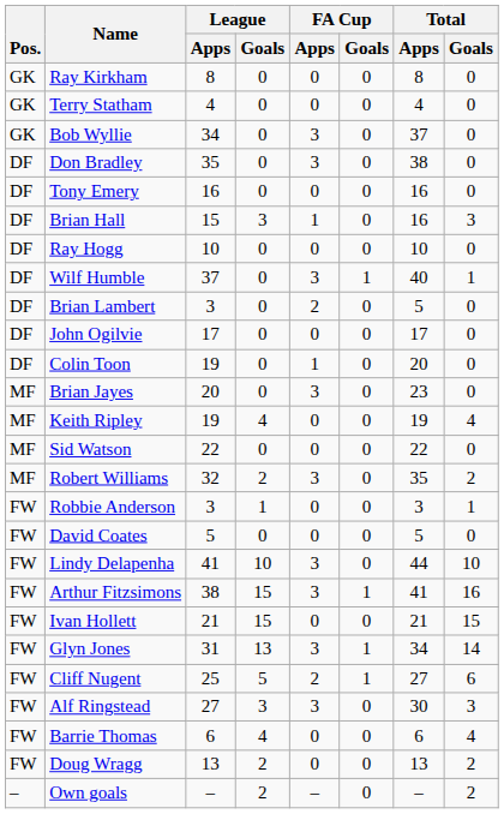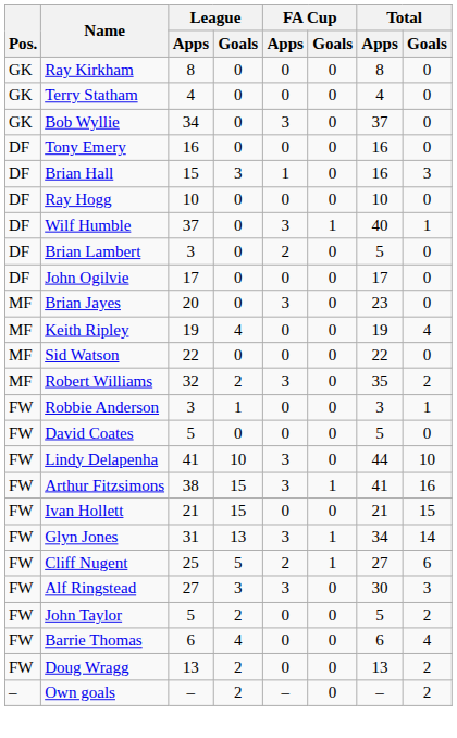- row: DF | Don Bradley | 35 | 0 | 3 | 0 | 38 | 0
- row: DF | Colin Toon | 19 | 0 | 1 | 0 | 20 | 0
+ row: FW | John Taylor | 5 | 2 | 0 | 0 | 5 | 2
